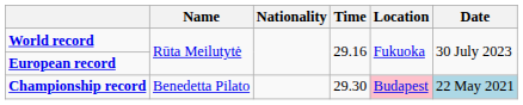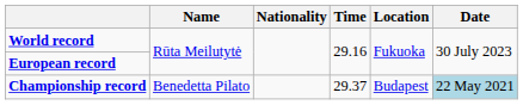Championship record | Time: 29.30 -> 29.37
Championship record | Location: pink background -> no background
